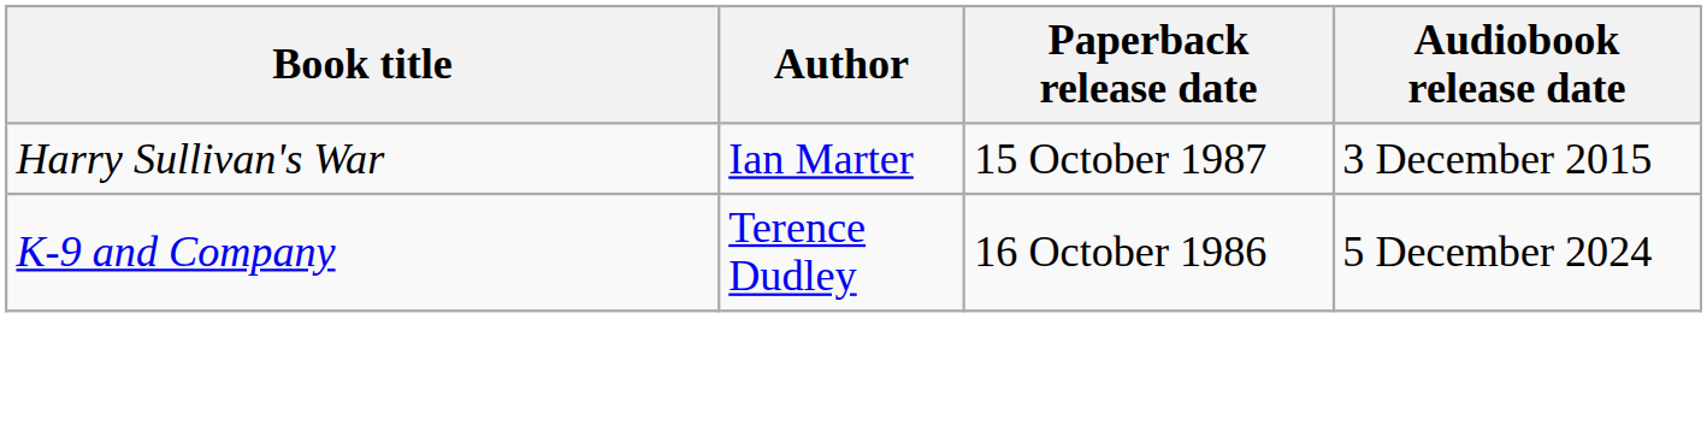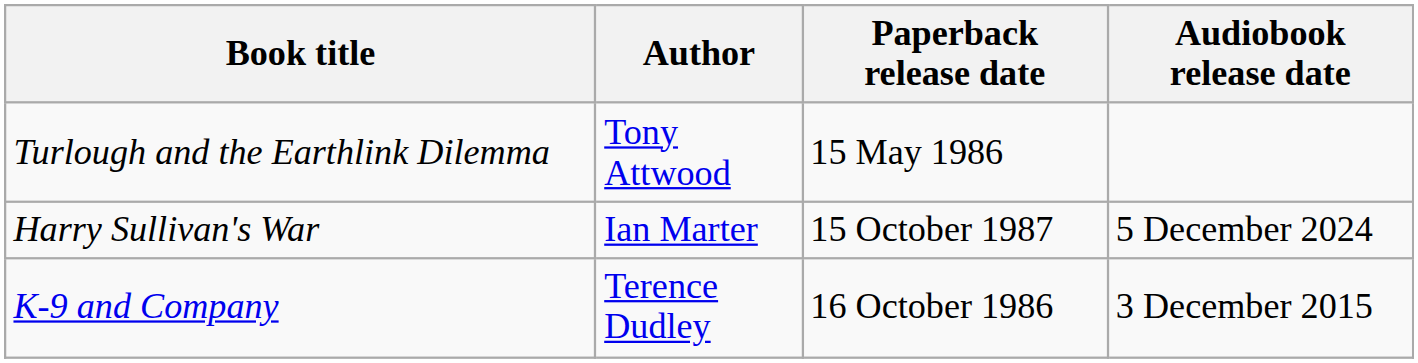+ row: Turlough and the Earthlink Dilemma | Tony Attwood | 15 May 1986
Harry Sullivan's War | Audiobook release date: 3 December 2015 -> 5 December 2024
K-9 and Company | Audiobook release date: 5 December 2024 -> 3 December 2015
